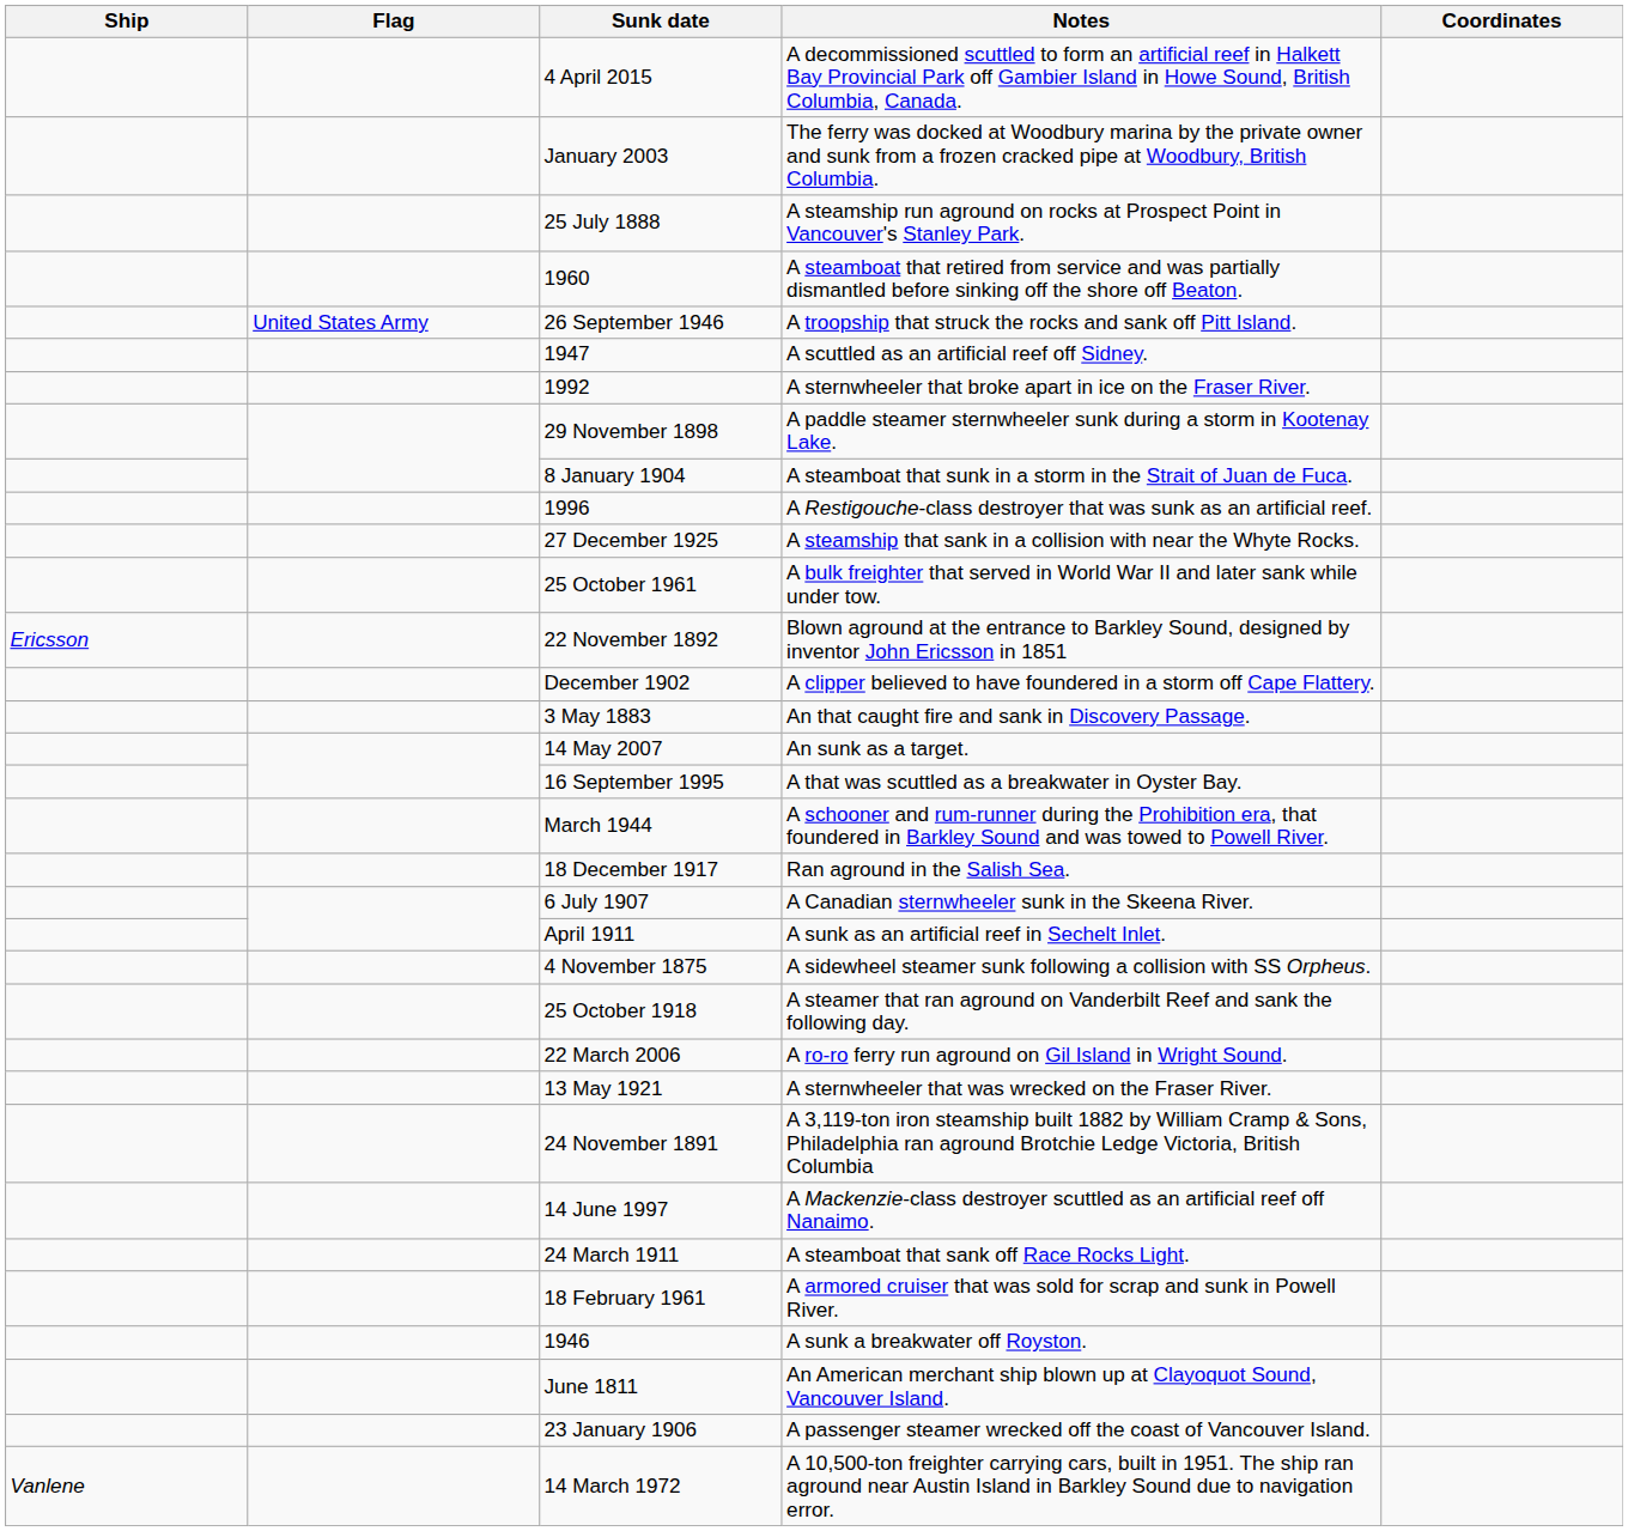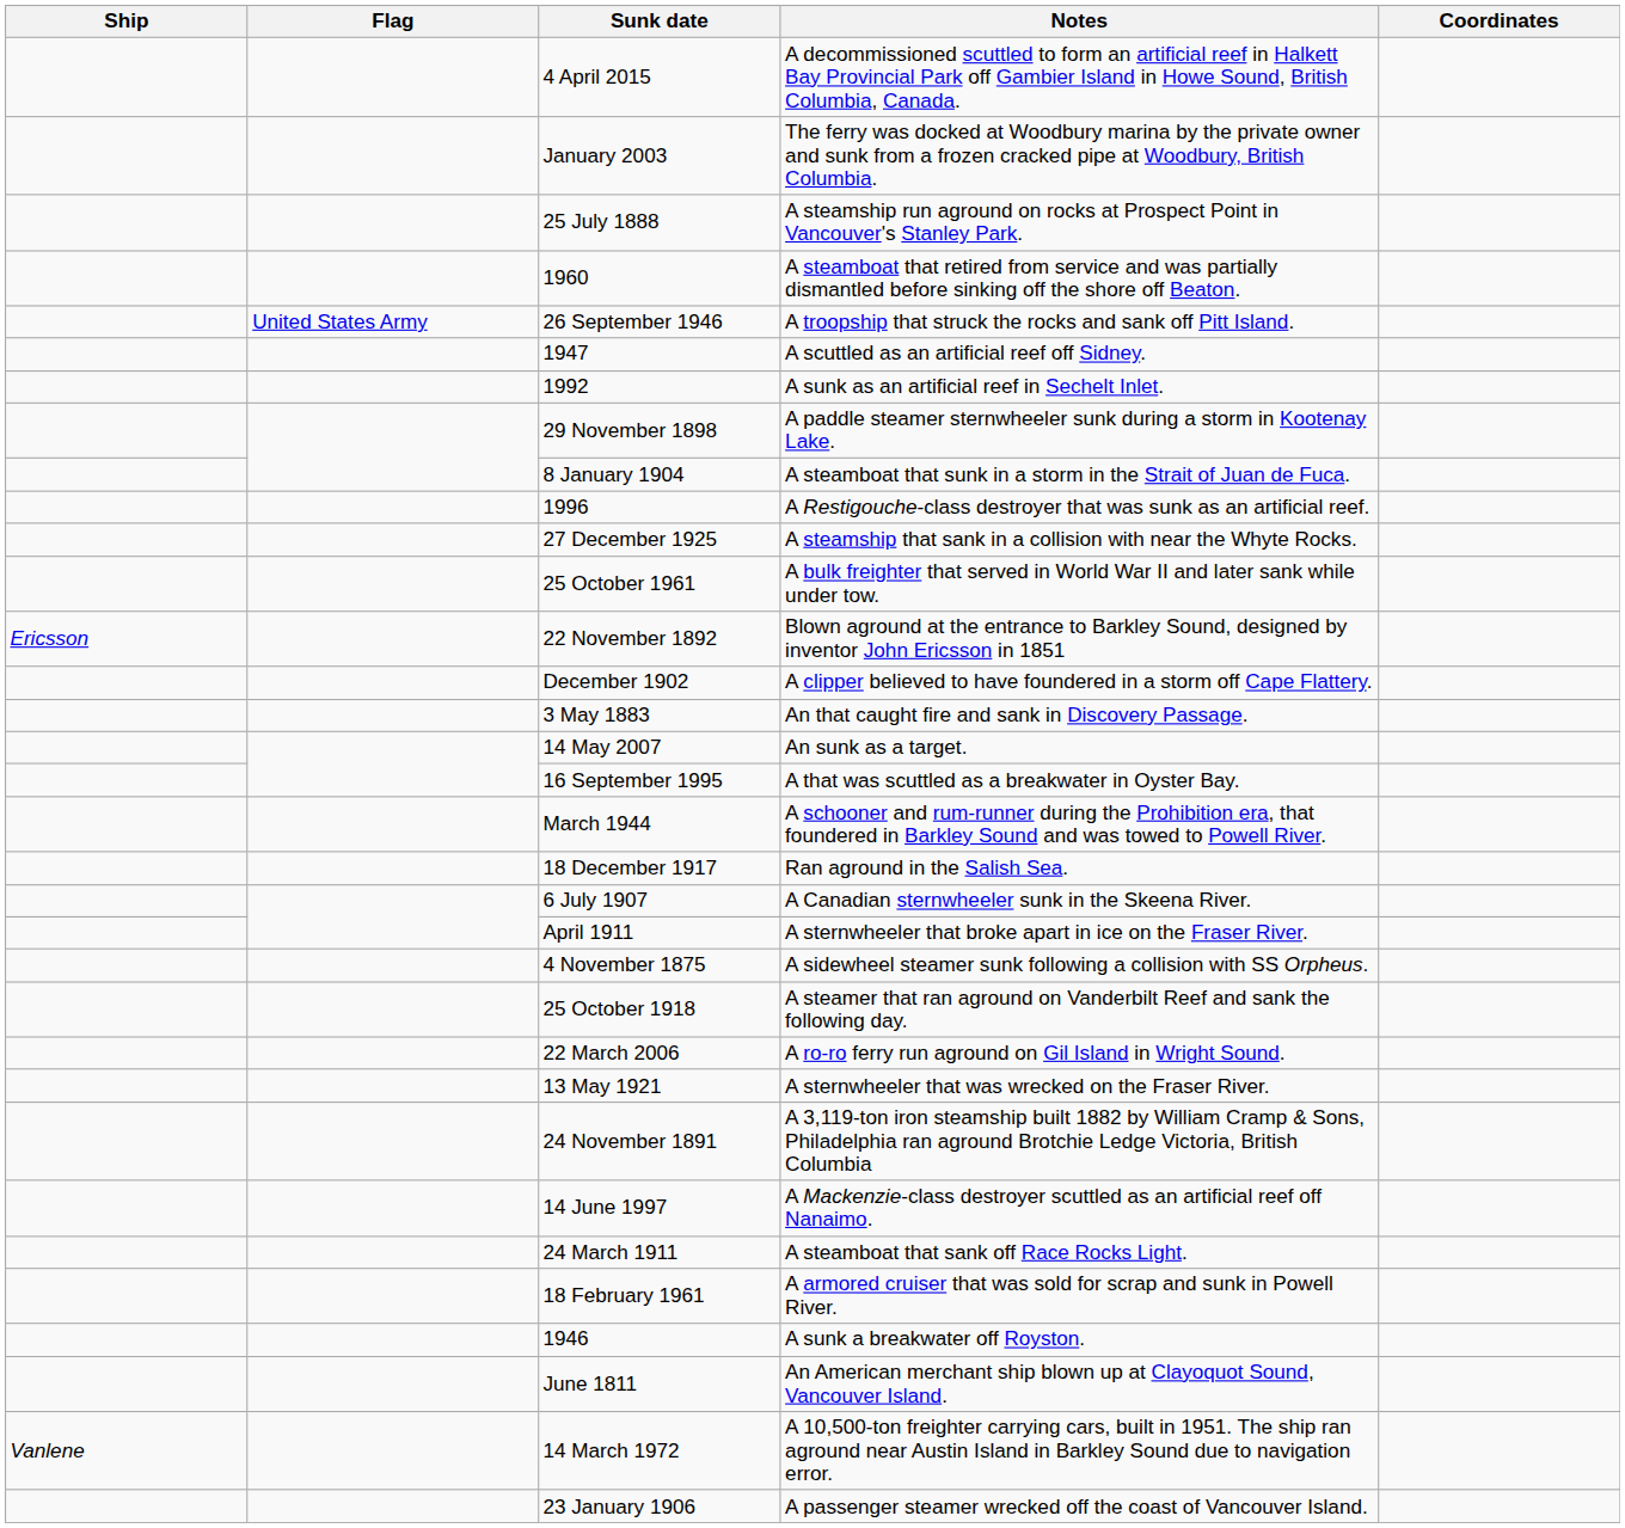1992 | Notes: A sternwheeler that broke apart in ice on the Fraser River. -> A sunk as an artificial reef in Sechelt Inlet.
April 1911 | Notes: A sunk as an artificial reef in Sechelt Inlet. -> A sternwheeler that broke apart in ice on the Fraser River.
rows swapped: 23 January 1906 <-> 14 March 1972
